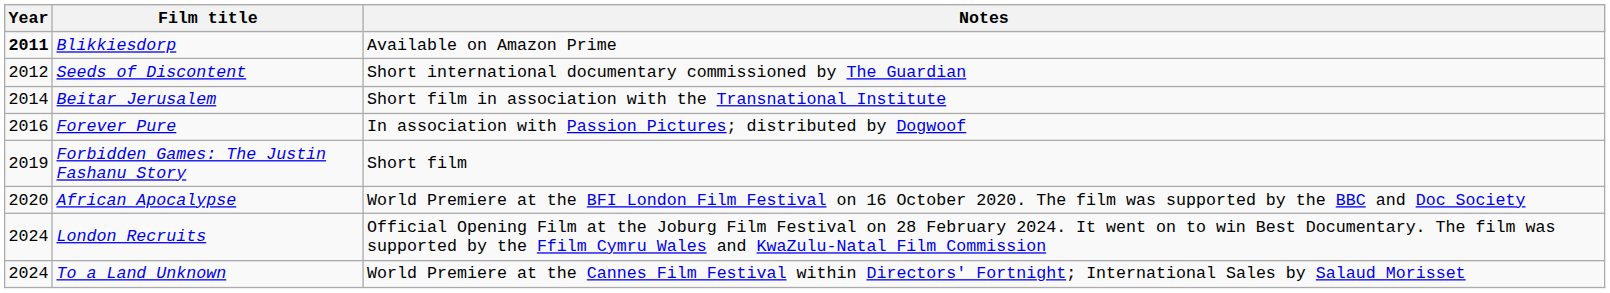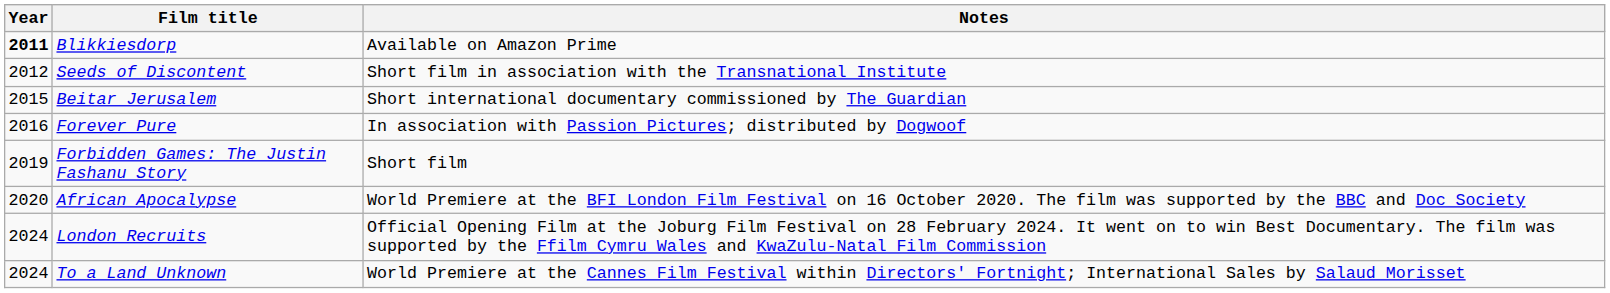Seeds of Discontent | Notes: Short international documentary commissioned by The Guardian -> Short film in association with the Transnational Institute
Beitar Jerusalem | Year: 2014 -> 2015
Beitar Jerusalem | Notes: Short film in association with the Transnational Institute -> Short international documentary commissioned by The Guardian
